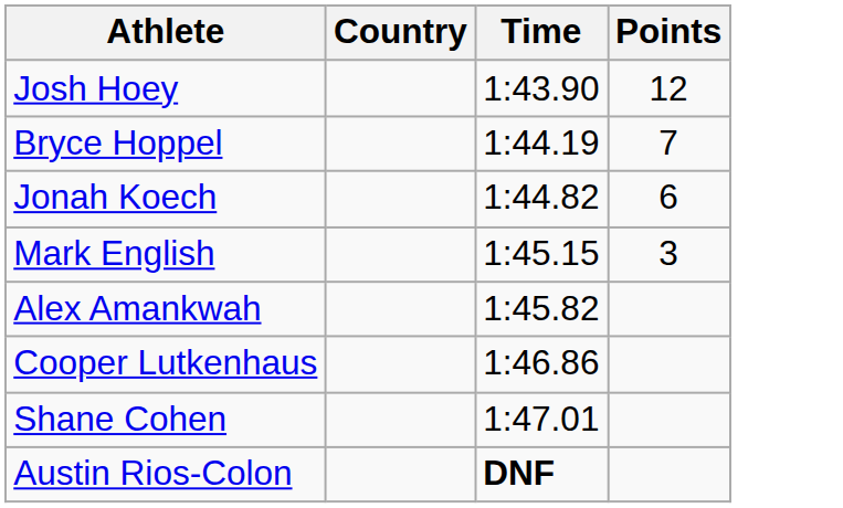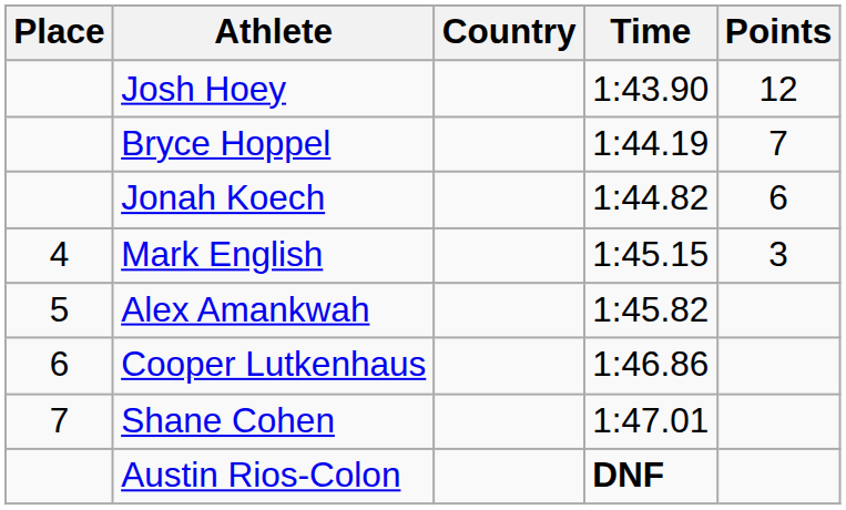+ column: Place | 4 | 5 | 6 | 7
